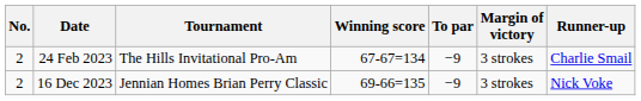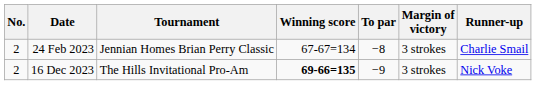24 Feb 2023 | Tournament: The Hills Invitational Pro-Am -> Jennian Homes Brian Perry Classic
24 Feb 2023 | To par: −9 -> −8
16 Dec 2023 | Tournament: Jennian Homes Brian Perry Classic -> The Hills Invitational Pro-Am
16 Dec 2023 | Winning score: normal -> bold
